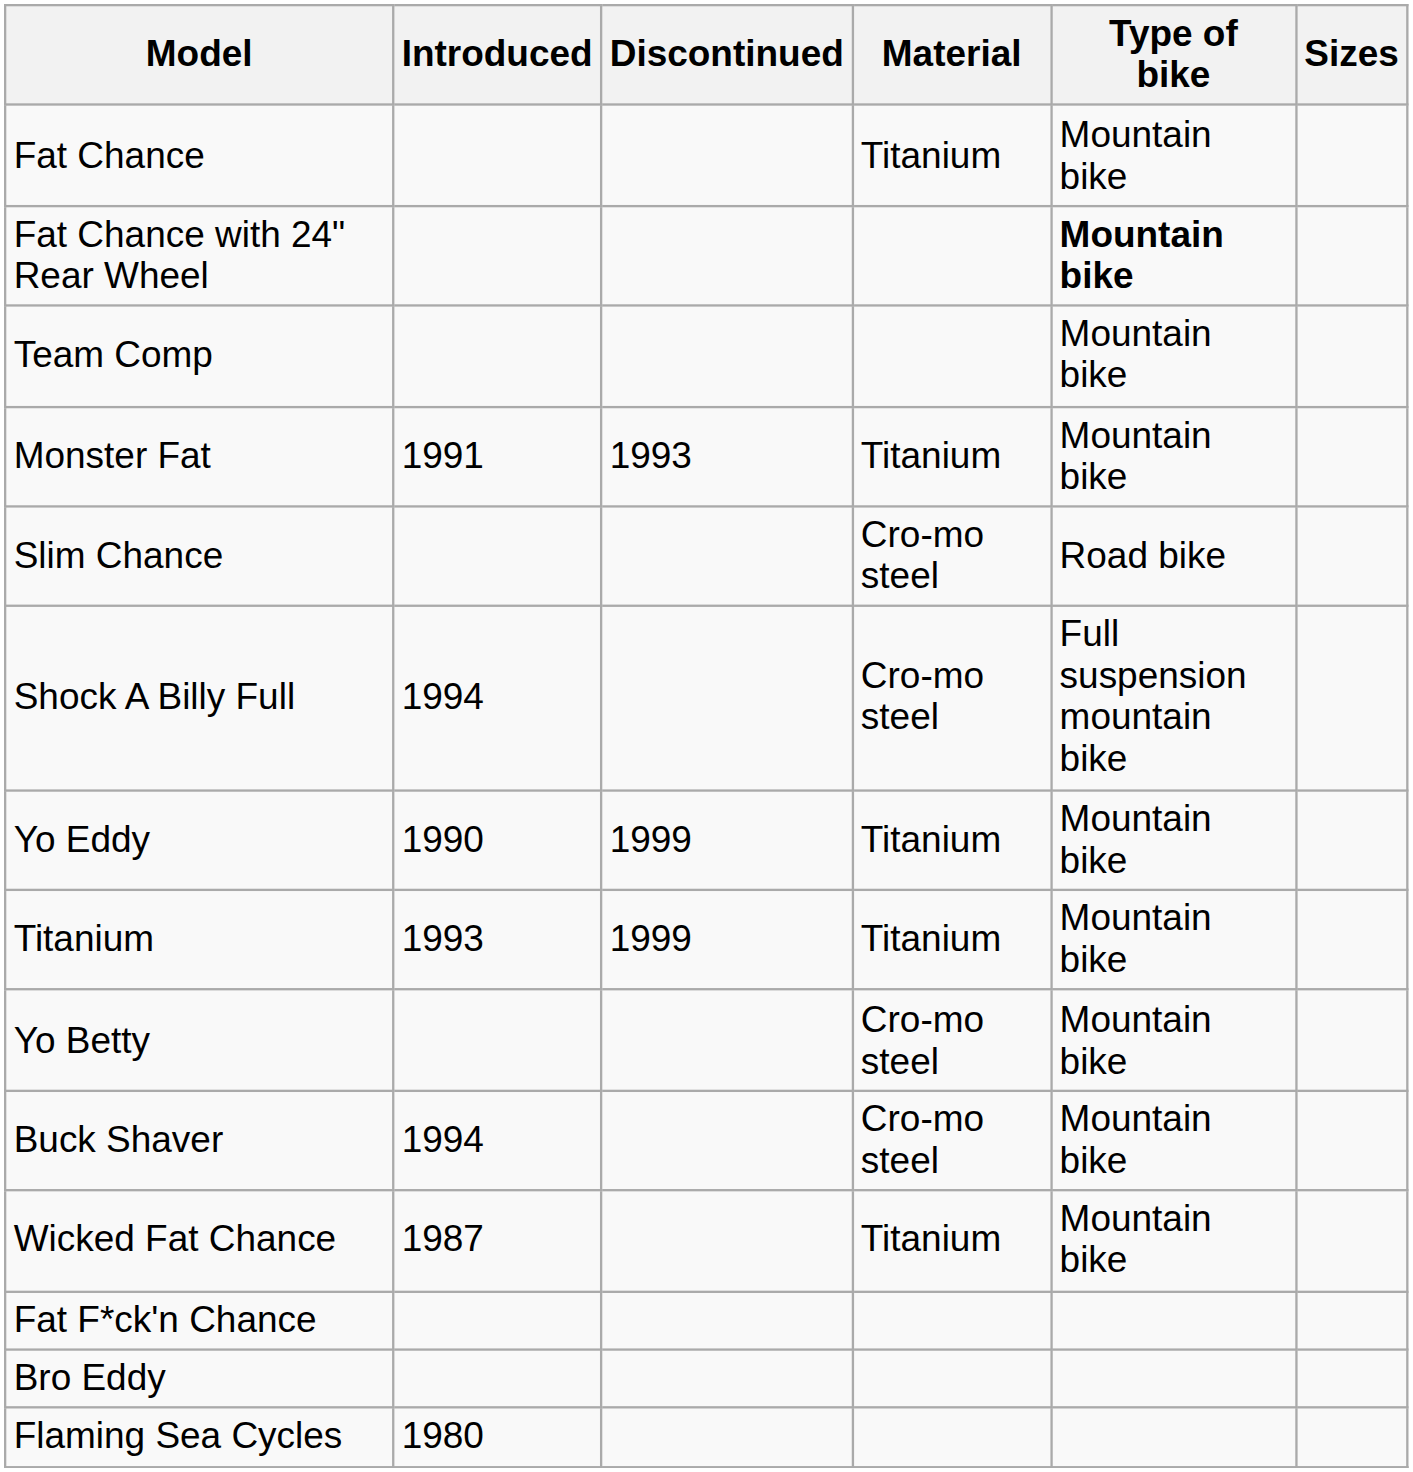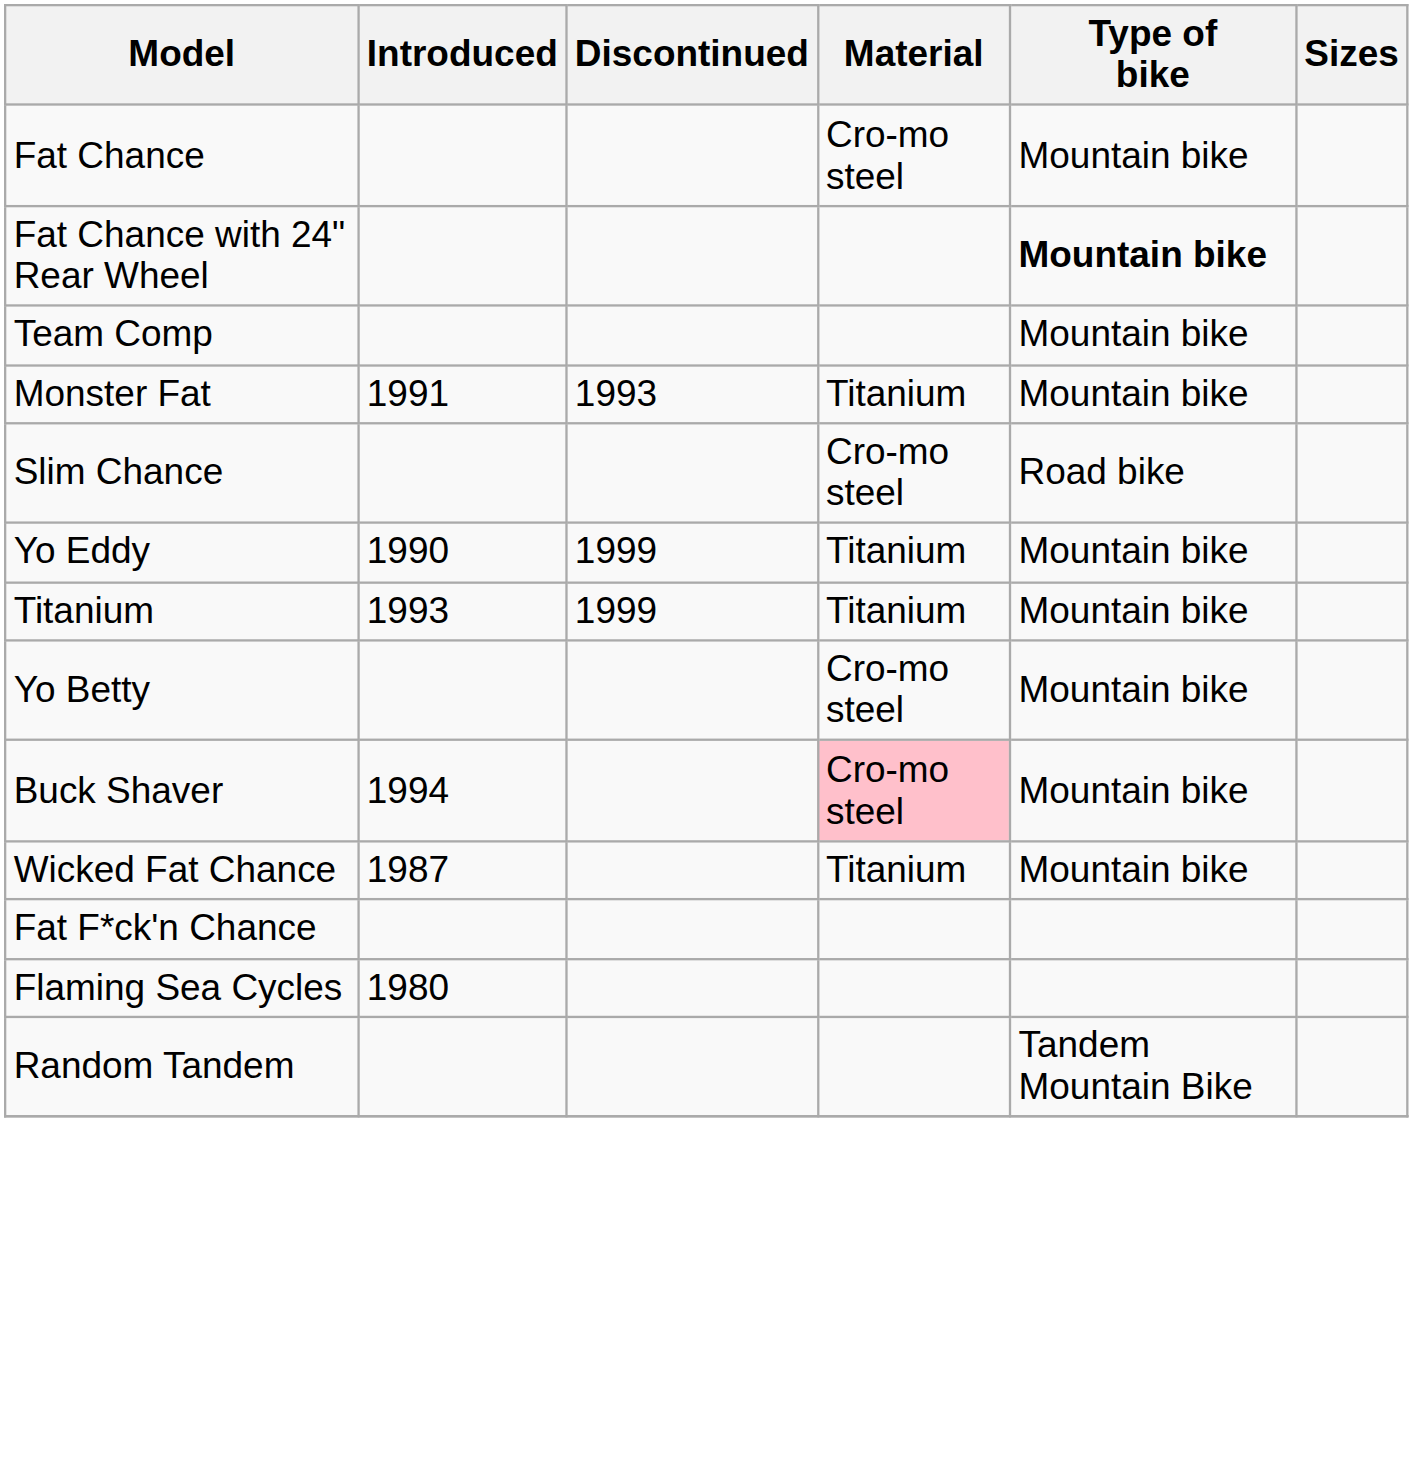Fat Chance | Material: Titanium -> Cro-mo steel
- row: Shock A Billy Full | 1994 | Cro-mo steel | Full suspension mountain bike
Buck Shaver | Material: no background -> pink background
- row: Bro Eddy
+ row: Random Tandem | Tandem Mountain Bike
